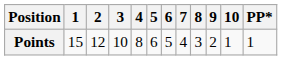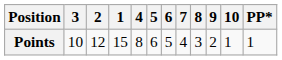columns swapped: 1 <-> 3
